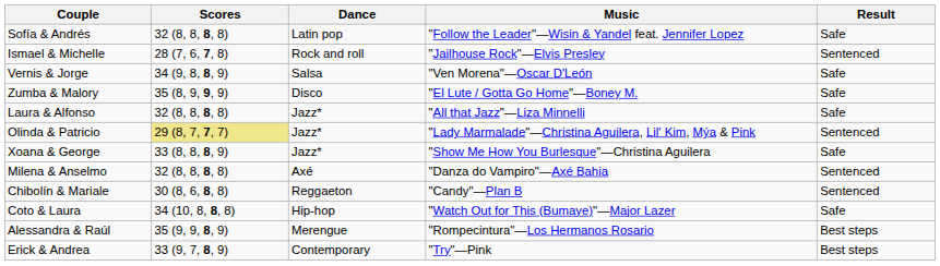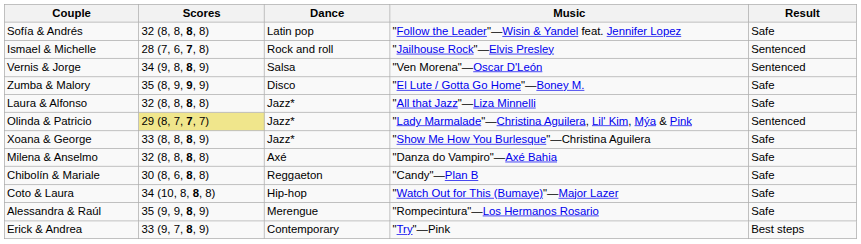Vernis & Jorge | Result: Safe -> Sentenced
Milena & Anselmo | Result: Sentenced -> Safe
Chibolín & Mariale | Result: Sentenced -> Safe
Alessandra & Raúl | Result: Best steps -> Safe
